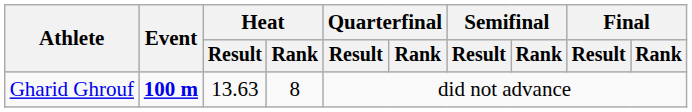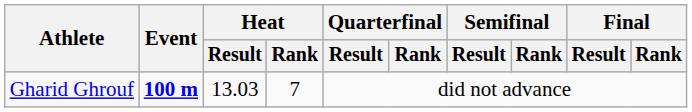Gharid Ghrouf | Heat / Result: 13.63 -> 13.03
Gharid Ghrouf | Heat / Rank: 8 -> 7
